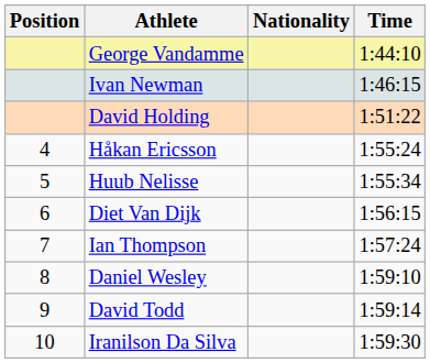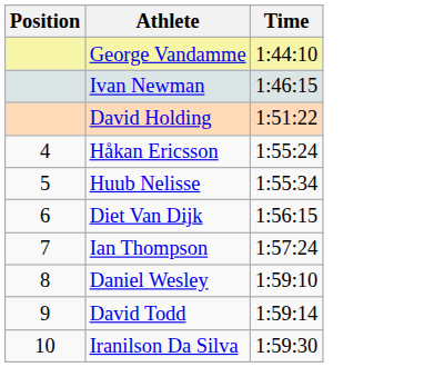- column: Nationality
